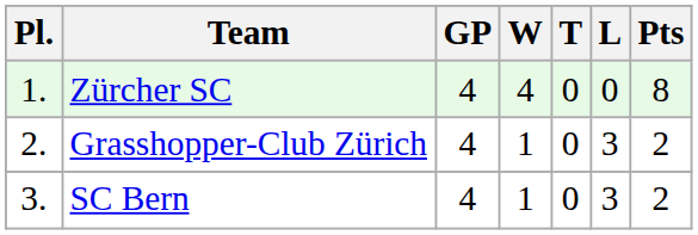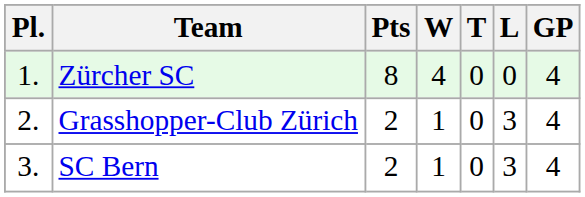columns swapped: GP <-> Pts
